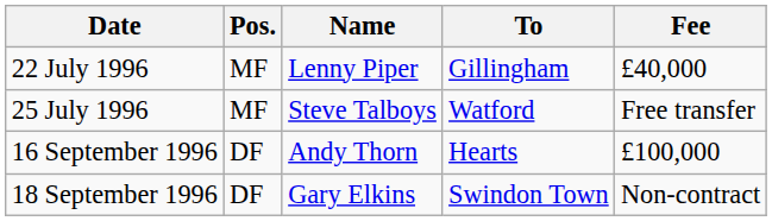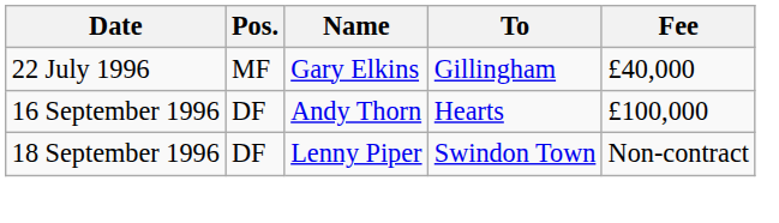22 July 1996 | Name: Lenny Piper -> Gary Elkins
- row: 25 July 1996 | MF | Steve Talboys | Watford | Free transfer
18 September 1996 | Name: Gary Elkins -> Lenny Piper
